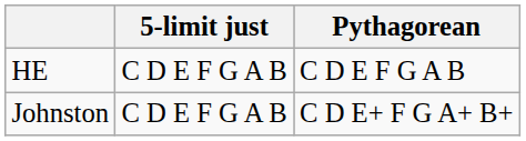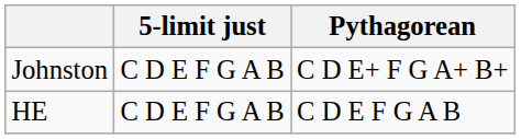rows swapped: HE <-> Johnston
